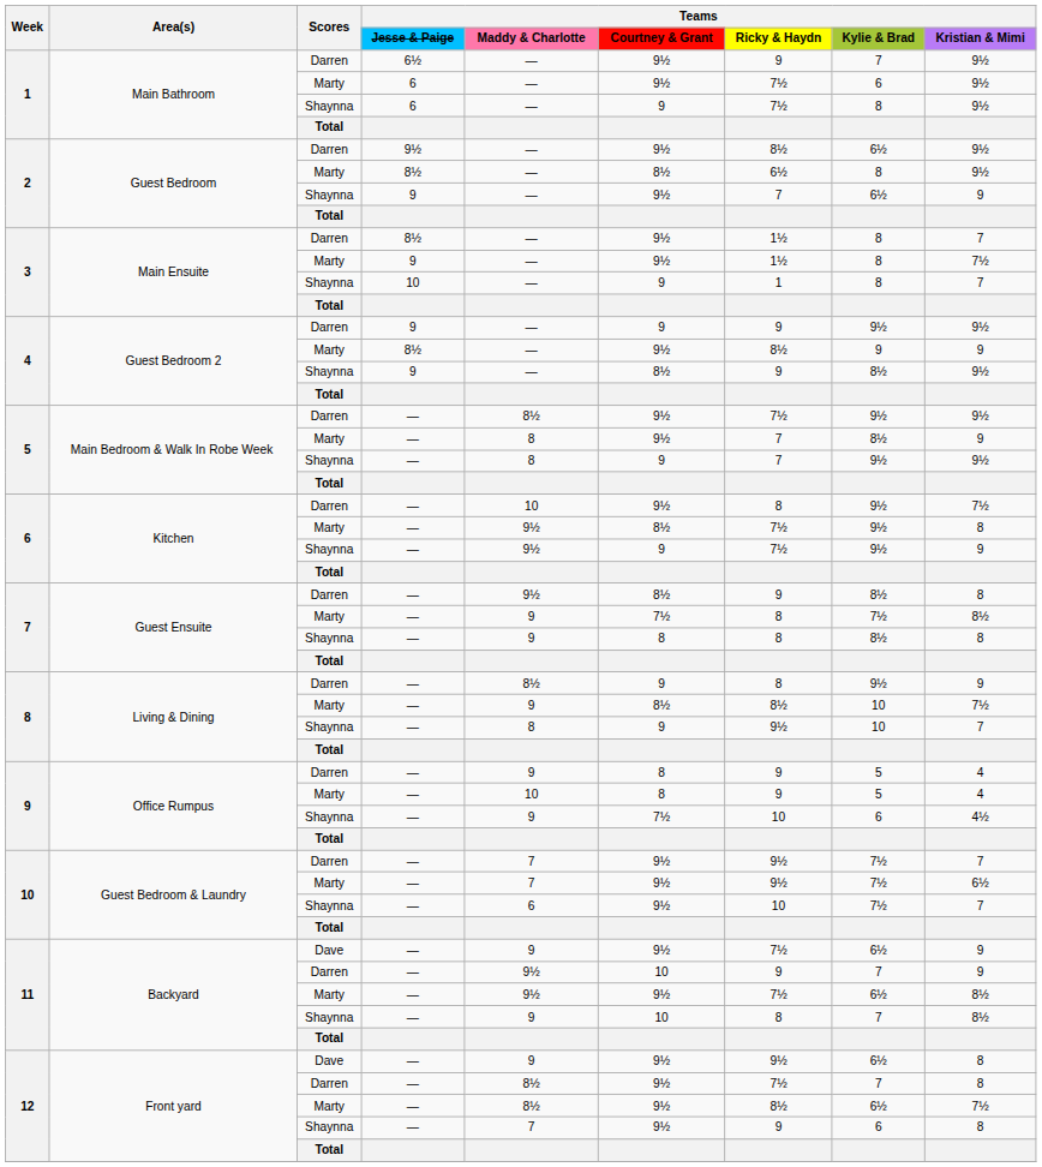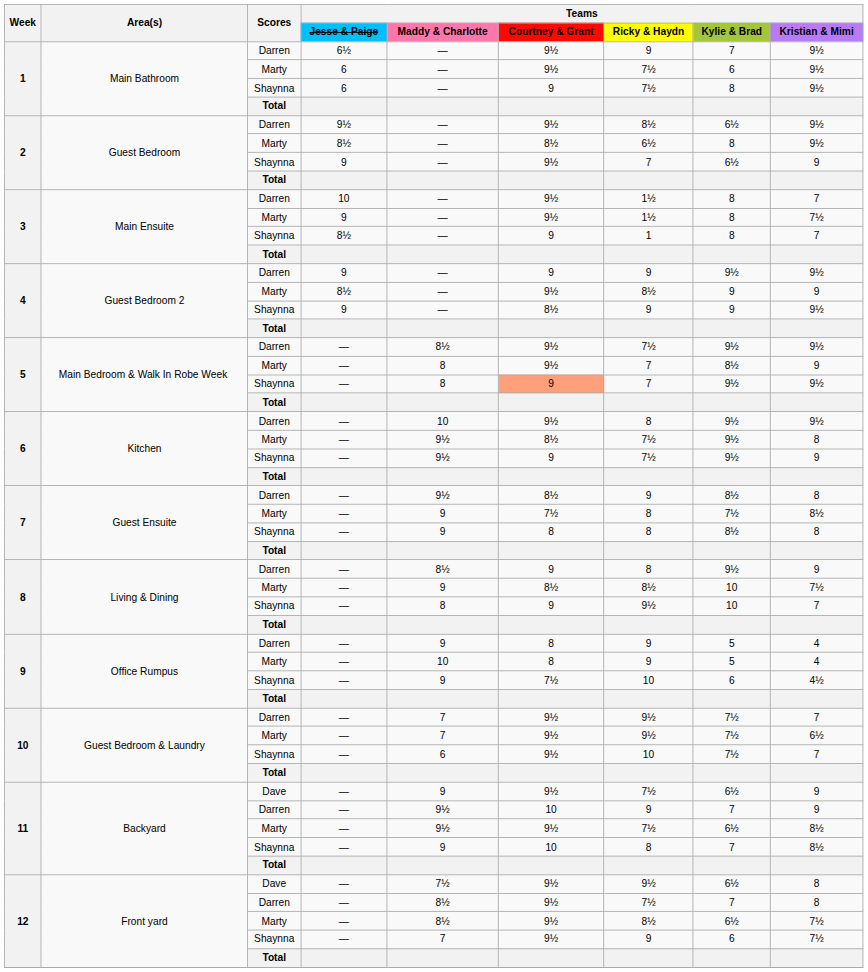3 / Darren | Teams / Jesse & Paige: 8½ -> 10
3 / Shaynna | Teams / Jesse & Paige: 10 -> 8½
4 / Shaynna | Teams / Kylie & Brad: 8½ -> 9
5 / Shaynna | Teams / Courtney & Grant: no background -> lightsalmon background
6 / Darren | Teams / Kristian & Mimi: 7½ -> 9½
12 / Dave | Teams / Maddy & Charlotte: 9 -> 7½
12 / Shaynna | Teams / Kristian & Mimi: 8 -> 7½
